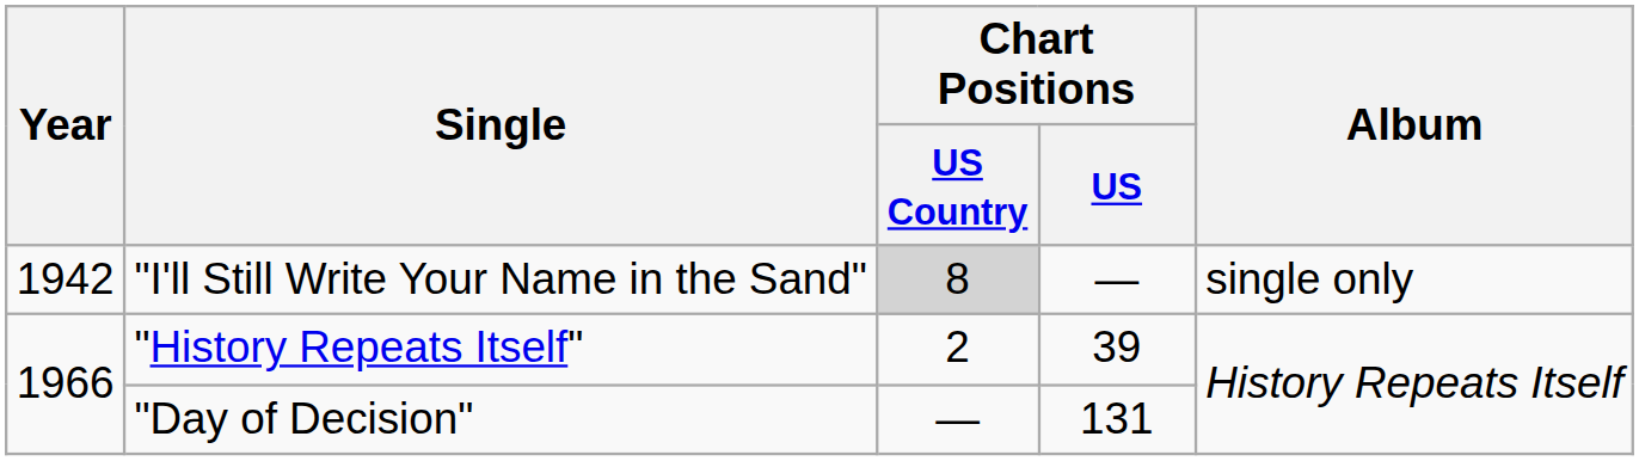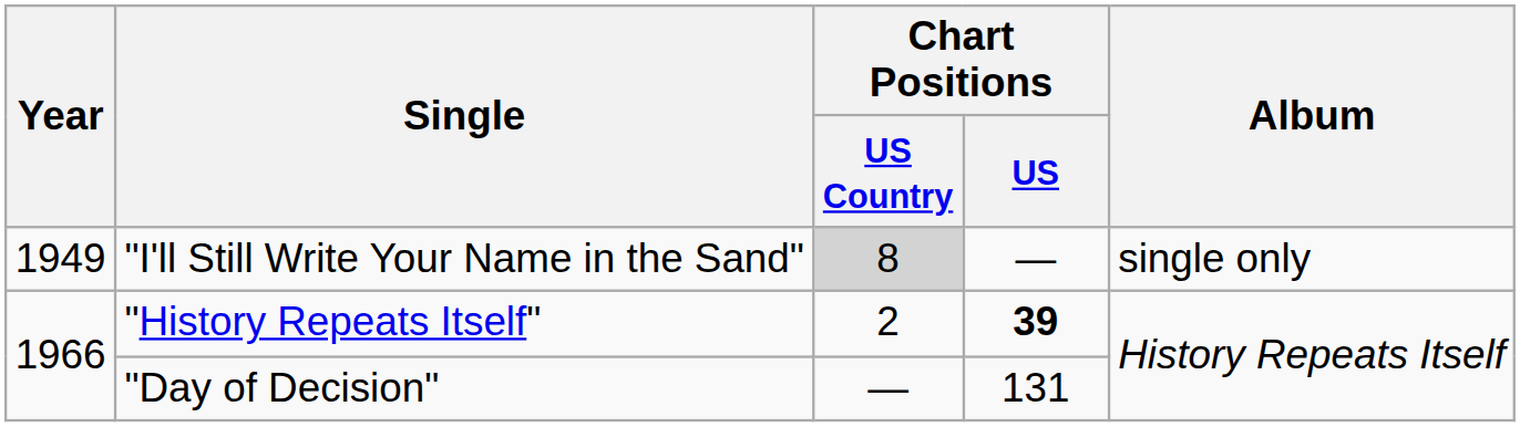"I'll Still Write Your Name in the Sand" | Year: 1942 -> 1949
"History Repeats Itself" | Chart Positions / US: normal -> bold
